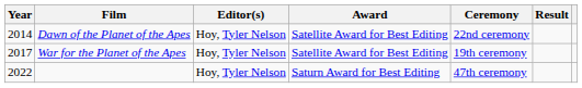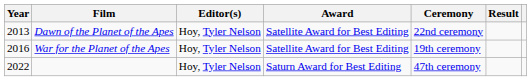Dawn of the Planet of the Apes | Year: 2014 -> 2013
War for the Planet of the Apes | Year: 2017 -> 2016
